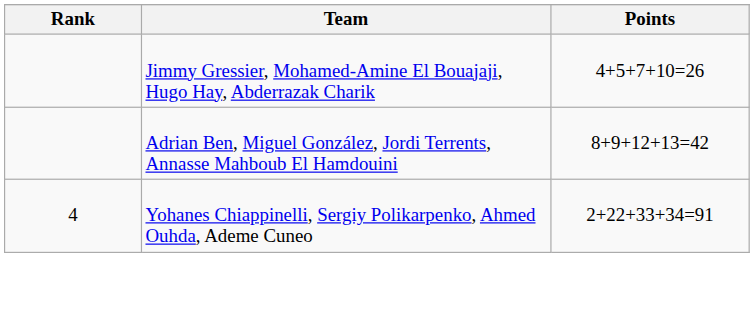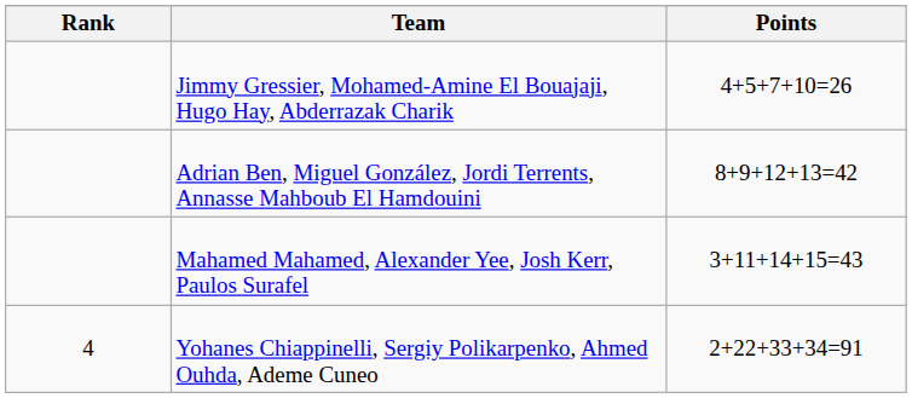+ row: Mahamed Mahamed, Alexander Yee, Josh Kerr, Paulos Surafel | 3+11+14+15=43
